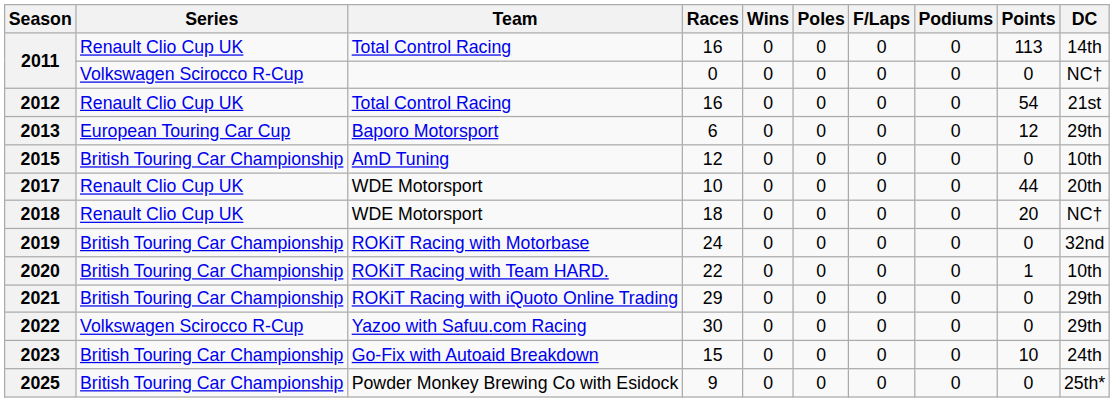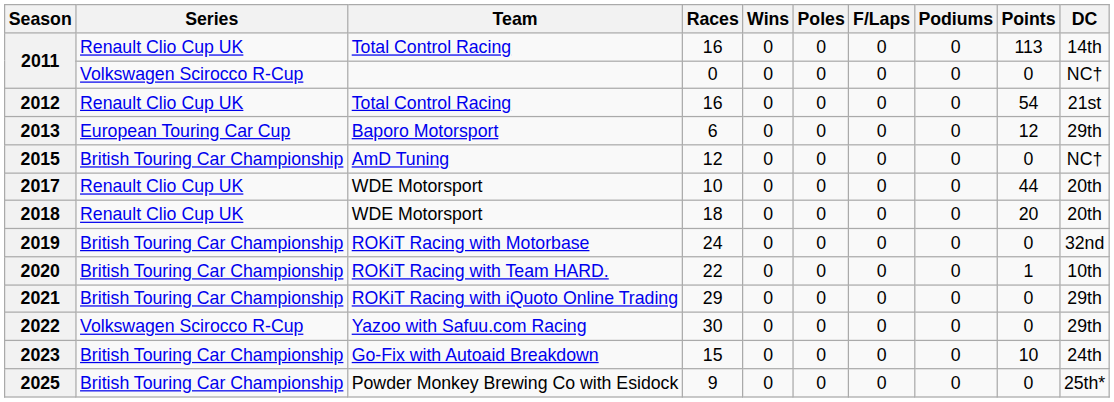2015 | DC: 10th -> NC†
2018 | DC: NC† -> 20th
